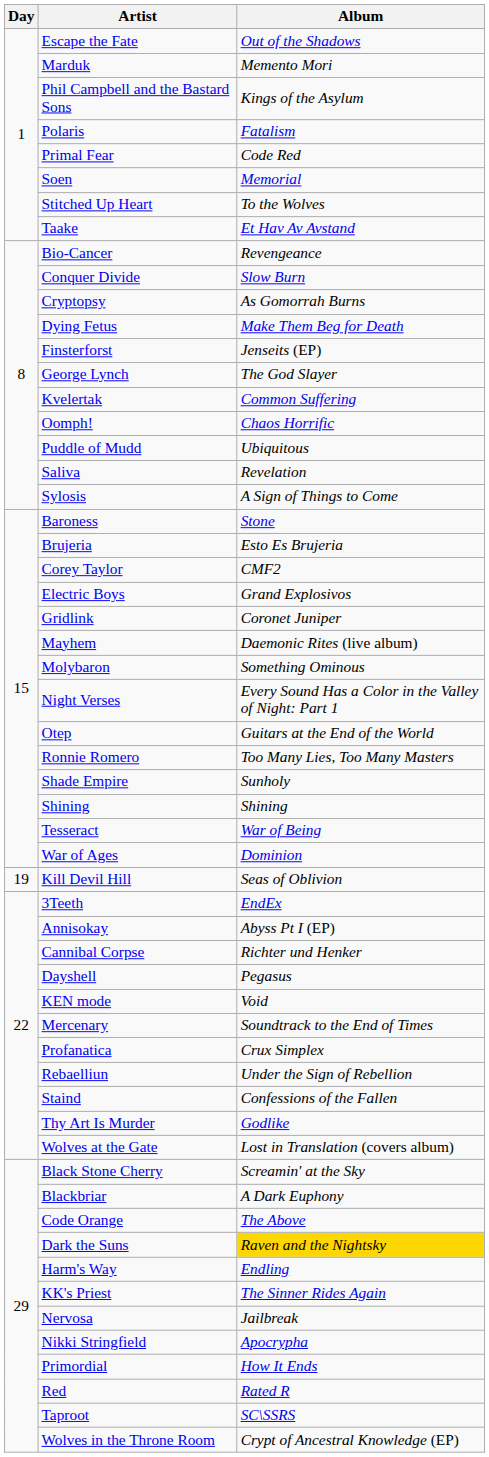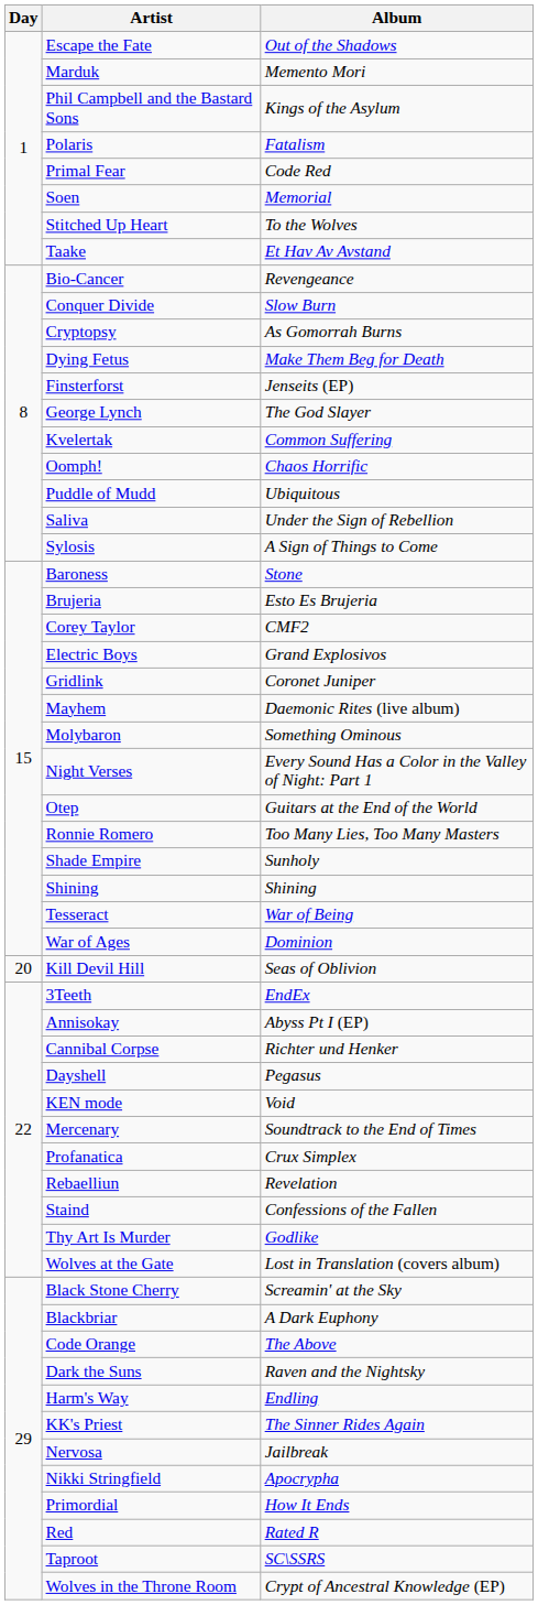Saliva | Album: Revelation -> Under the Sign of Rebellion
Kill Devil Hill | Day: 19 -> 20
Rebaelliun | Album: Under the Sign of Rebellion -> Revelation
Dark the Suns | Album: gold background -> no background
